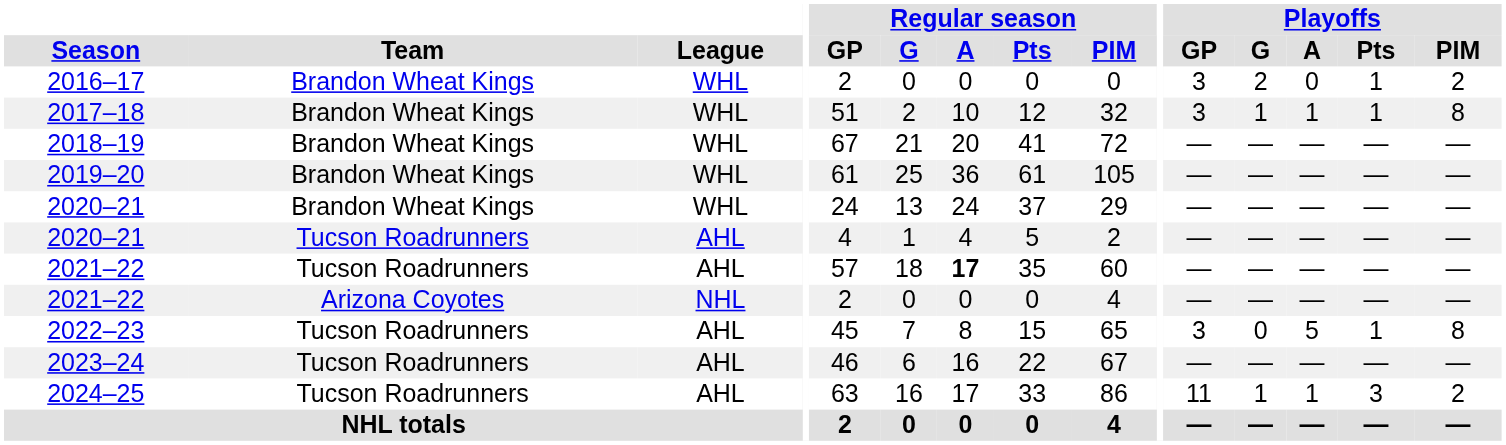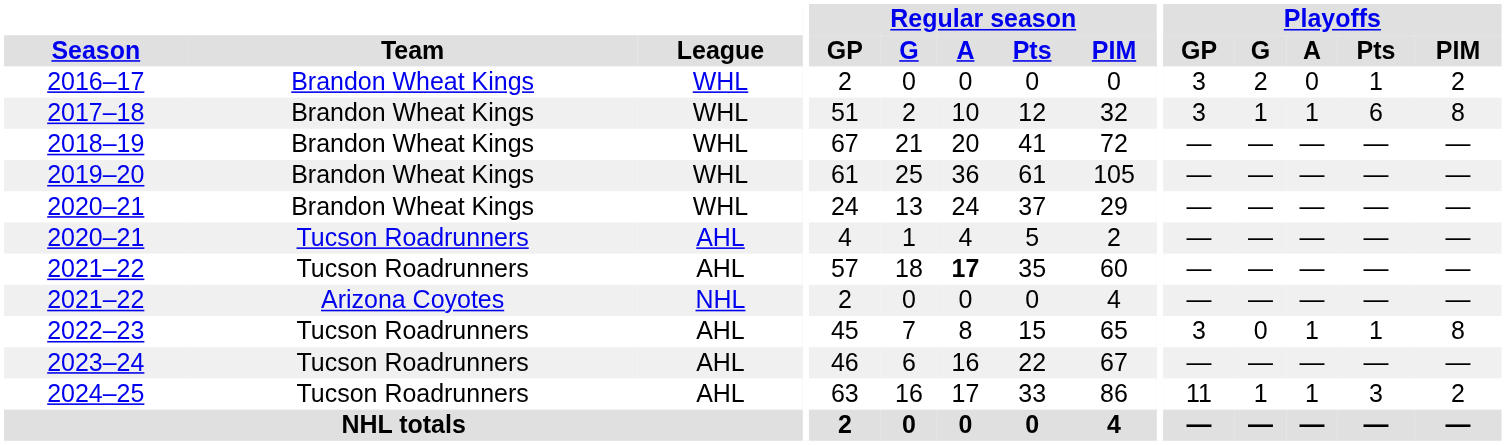2017–18 | Playoffs / Pts: 1 -> 6
2022–23 | Playoffs / A: 5 -> 1
